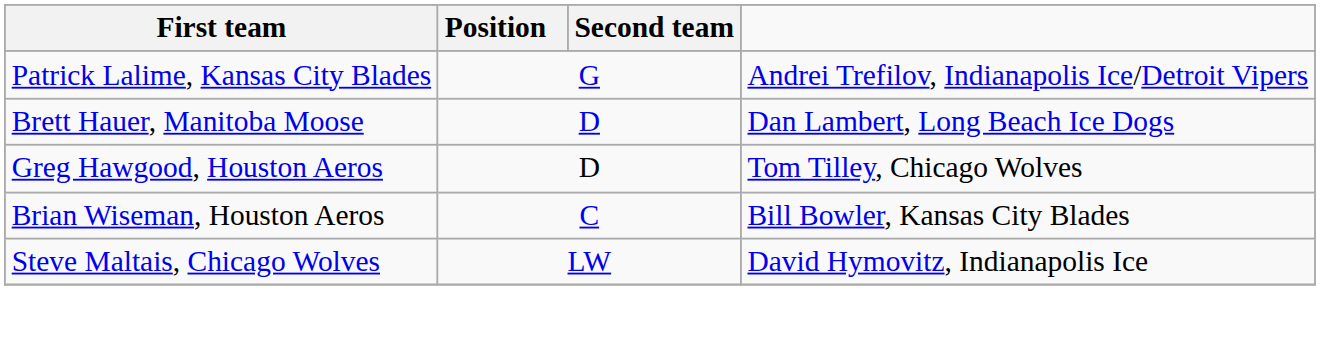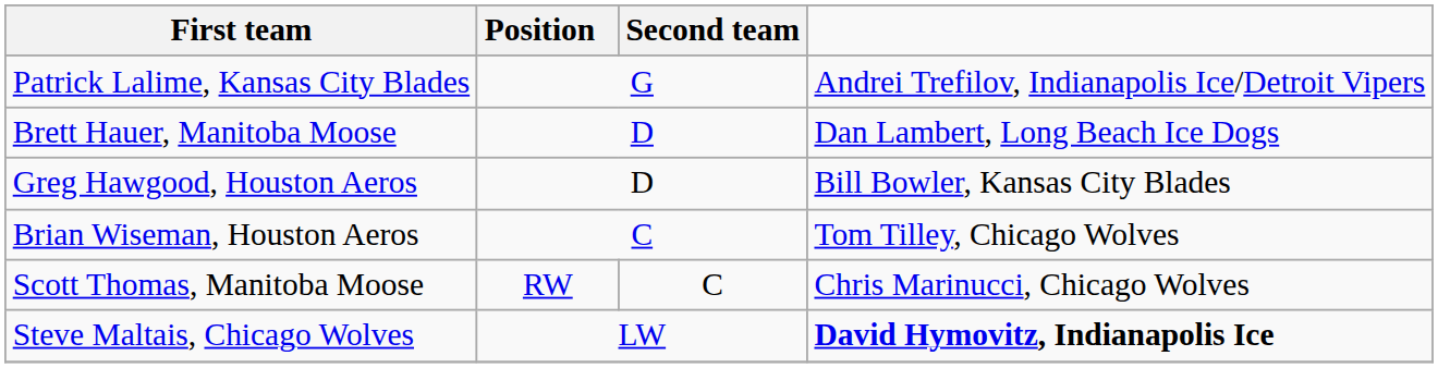Greg Hawgood, Houston Aeros | column 4: Tom Tilley, Chicago Wolves -> Bill Bowler, Kansas City Blades
Brian Wiseman, Houston Aeros | column 4: Bill Bowler, Kansas City Blades -> Tom Tilley, Chicago Wolves
+ row: Scott Thomas, Manitoba Moose | RW | C | Chris Marinucci, Chicago Wolves
Steve Maltais, Chicago Wolves | column 4: normal -> bold
